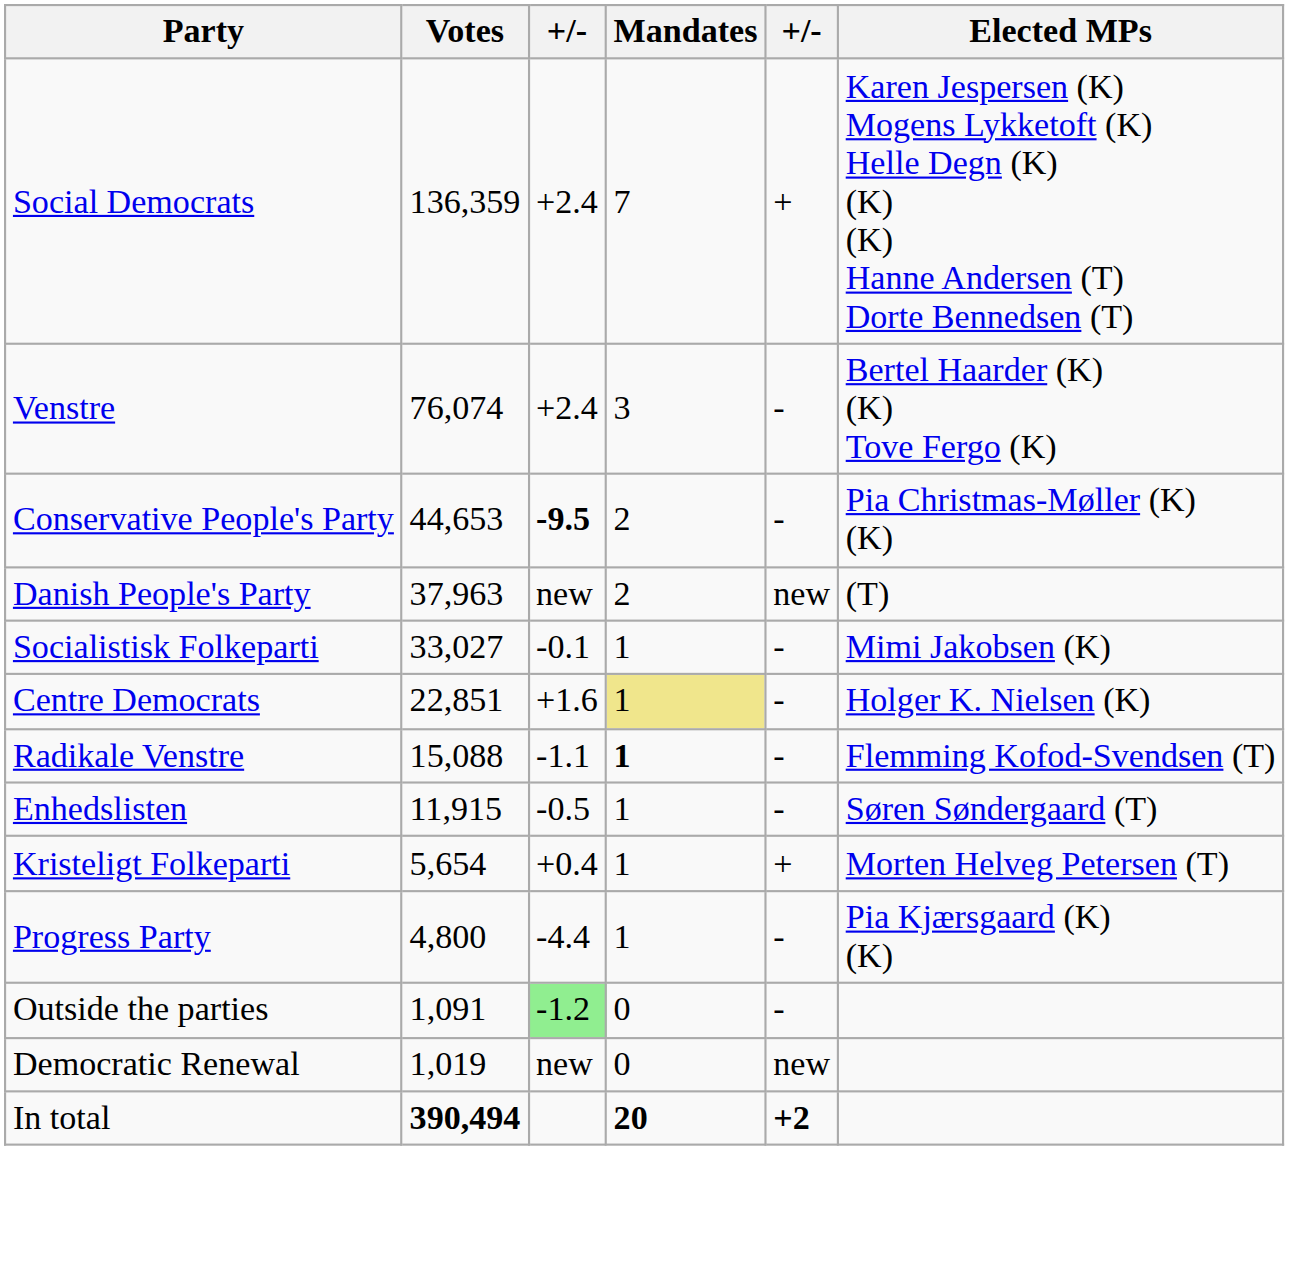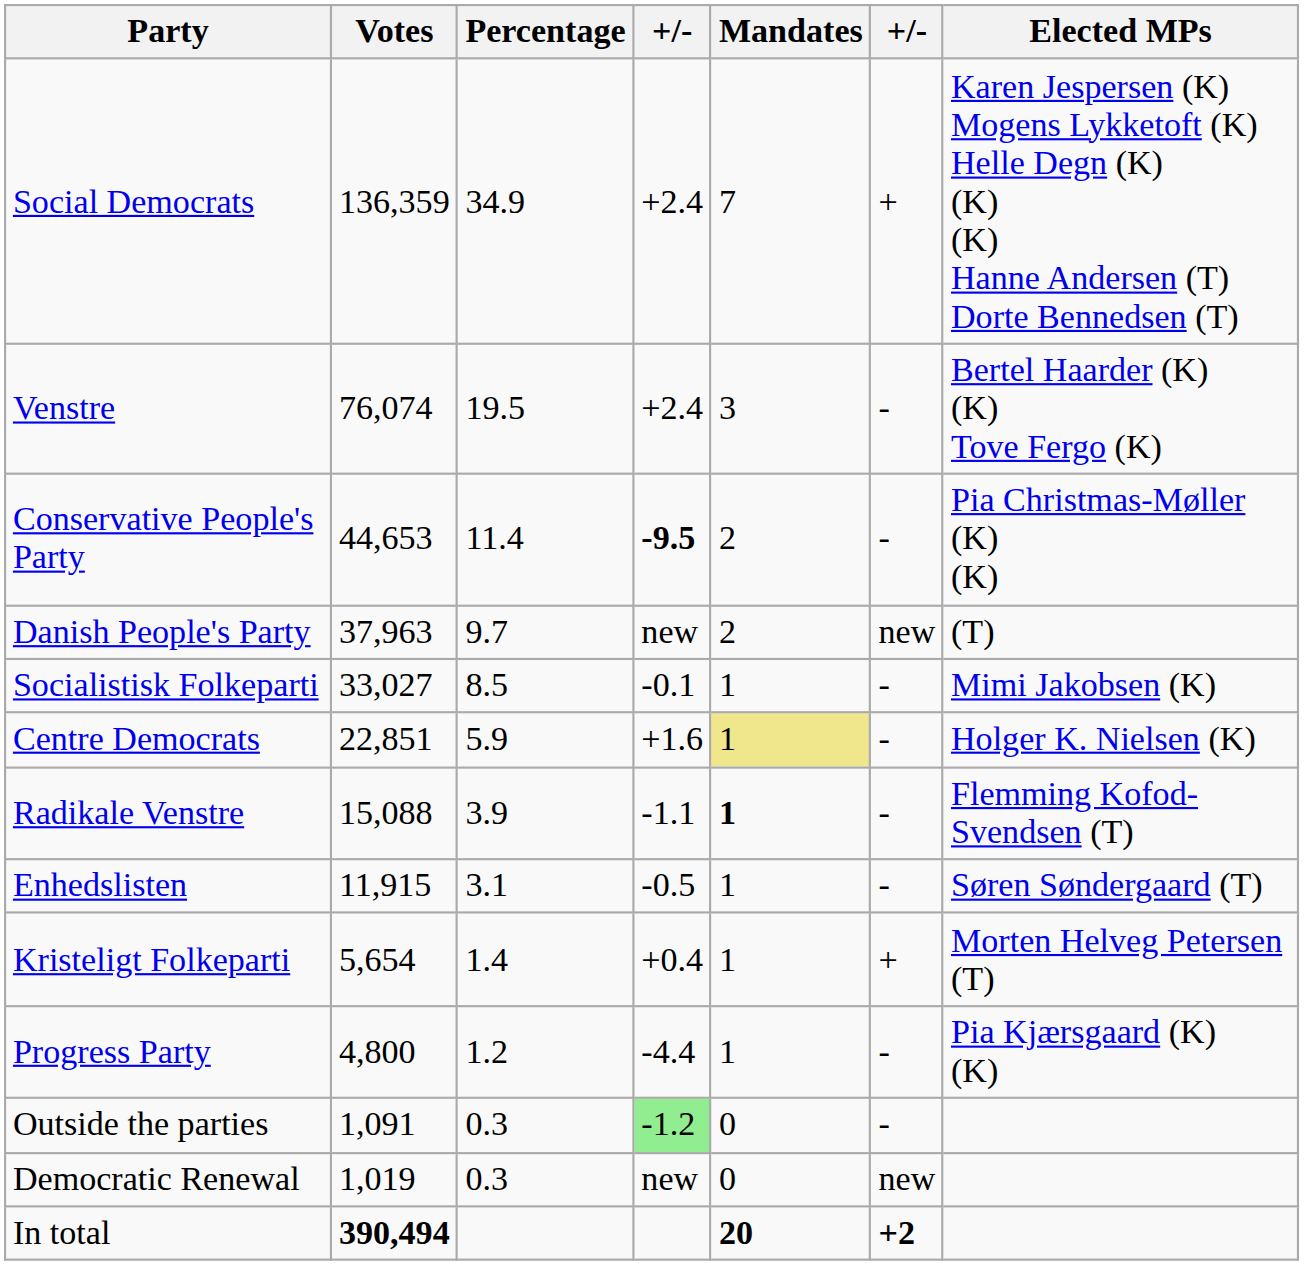+ column: Percentage | 34.9 | 19.5 | 11.4 | 9.7 | 8.5 | 5.9 | 3.9 | 3.1 | 1.4 | 1.2 | 0.3 | 0.3
